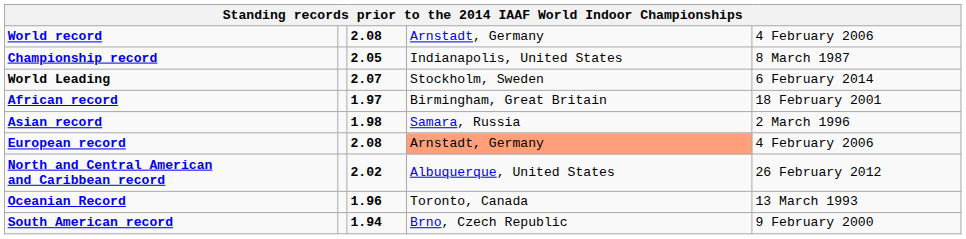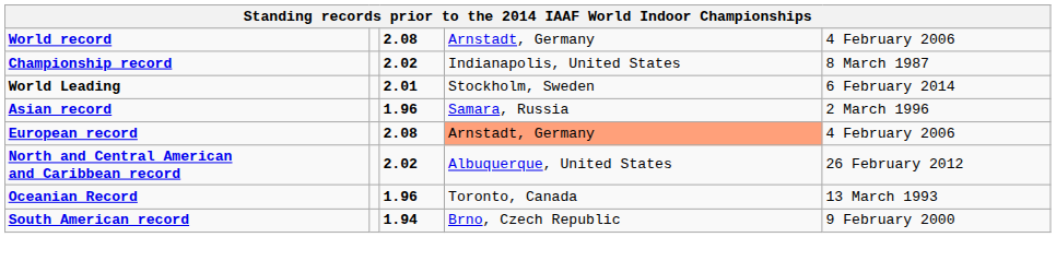Championship record | column 3: 2.05 -> 2.02
World Leading | column 3: 2.07 -> 2.01
- row: African record | 1.97 | Birmingham, Great Britain | 18 February 2001
Asian record | column 3: 1.98 -> 1.96
